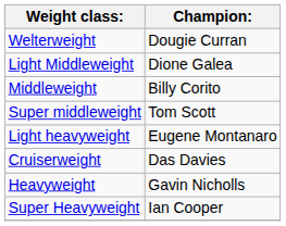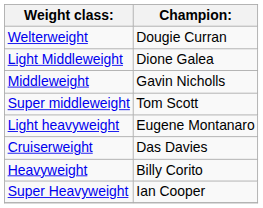Middleweight | Champion:: Billy Corito -> Gavin Nicholls
Heavyweight | Champion:: Gavin Nicholls -> Billy Corito
